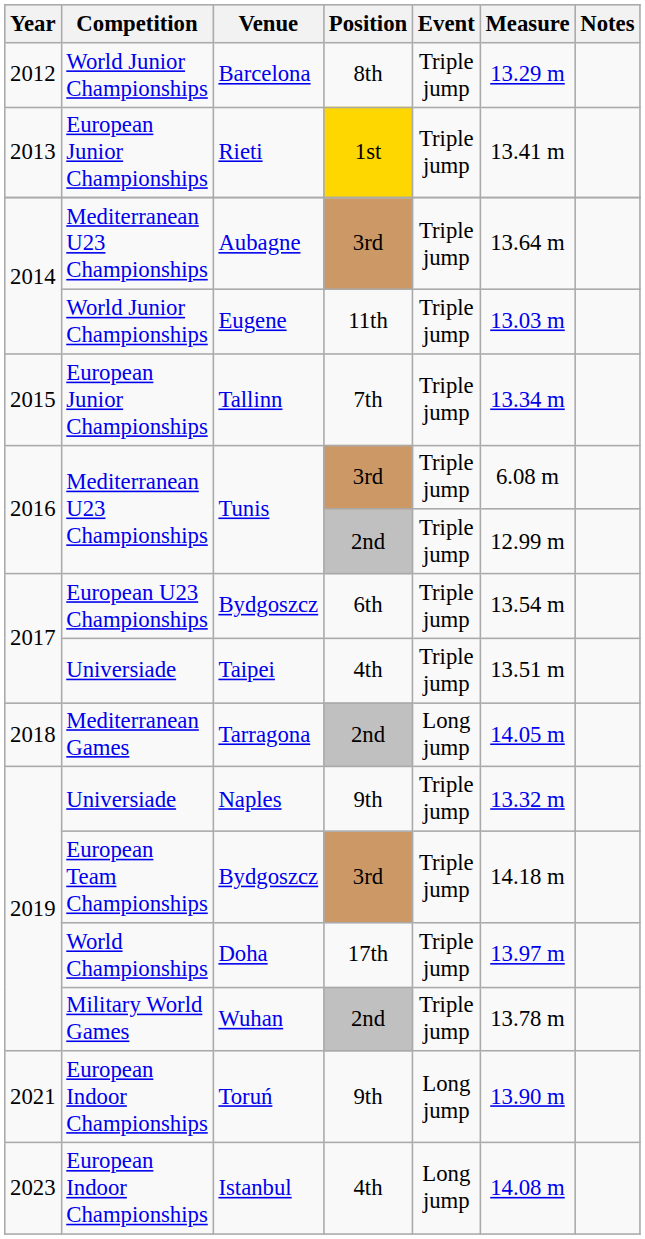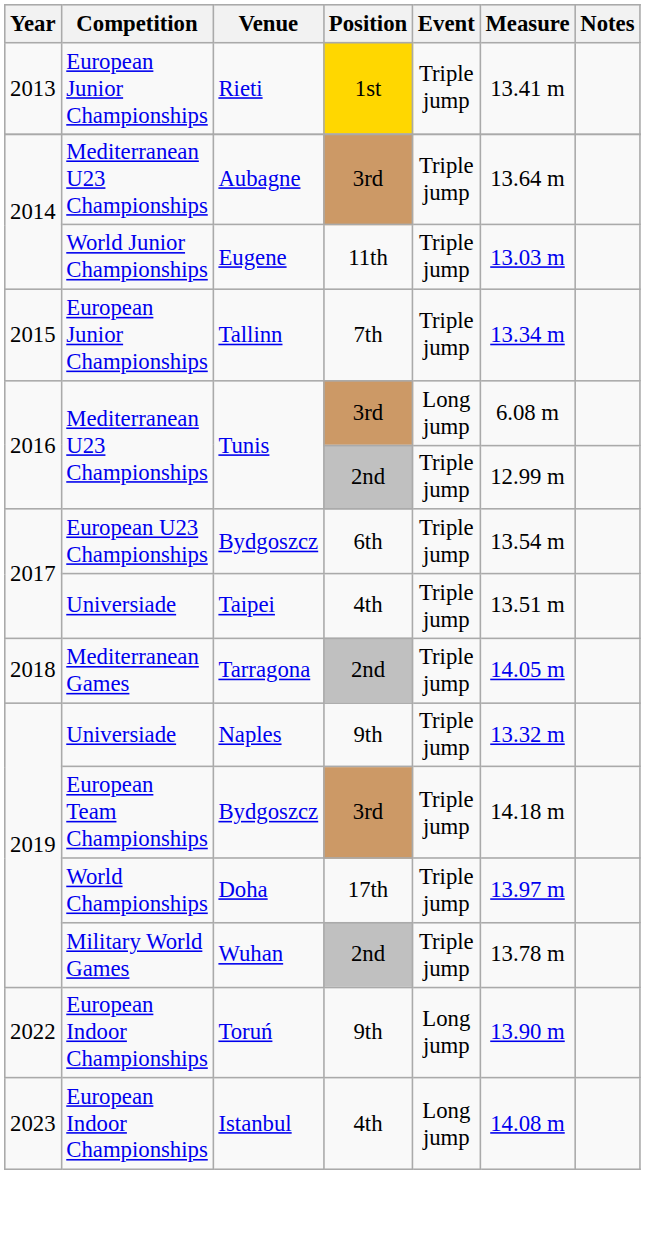- row: 2012 | World Junior Championships | Barcelona | 8th | Triple jump | 13.29 m
Tunis / 3rd | Event: Triple jump -> Long jump
Tarragona | Event: Long jump -> Triple jump
Toruń | Year: 2021 -> 2022
